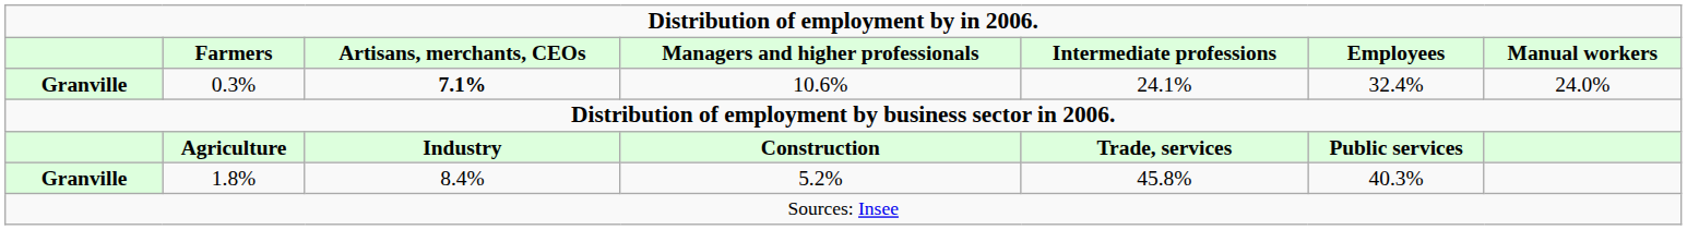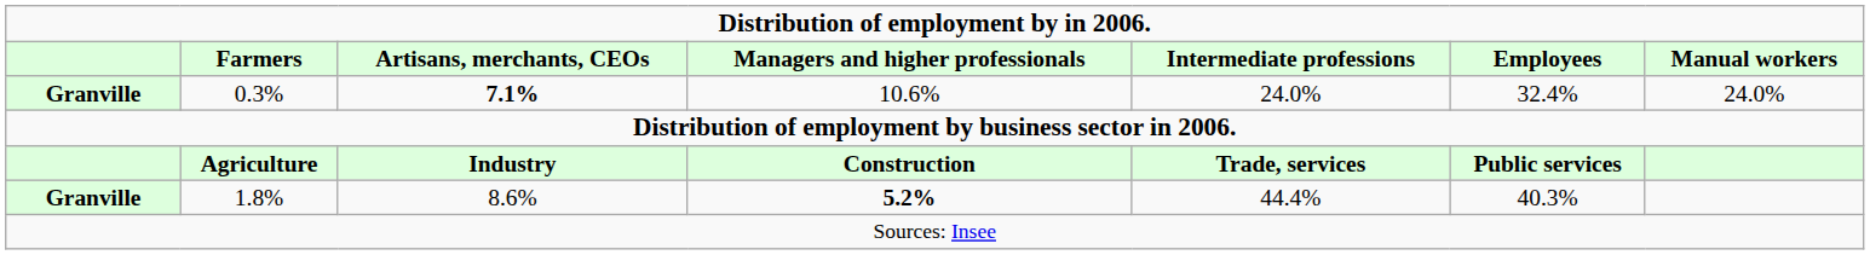0.3% | Intermediate professions: 24.1% -> 24.0%
1.8% | Artisans, merchants, CEOs: 8.4% -> 8.6%
1.8% | Managers and higher professionals: normal -> bold
1.8% | Intermediate professions: 45.8% -> 44.4%
